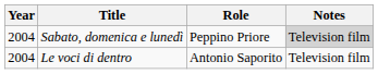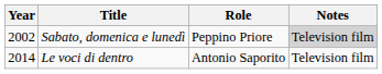Sabato, domenica e lunedì | Year: 2004 -> 2002
Le voci di dentro | Year: 2004 -> 2014
